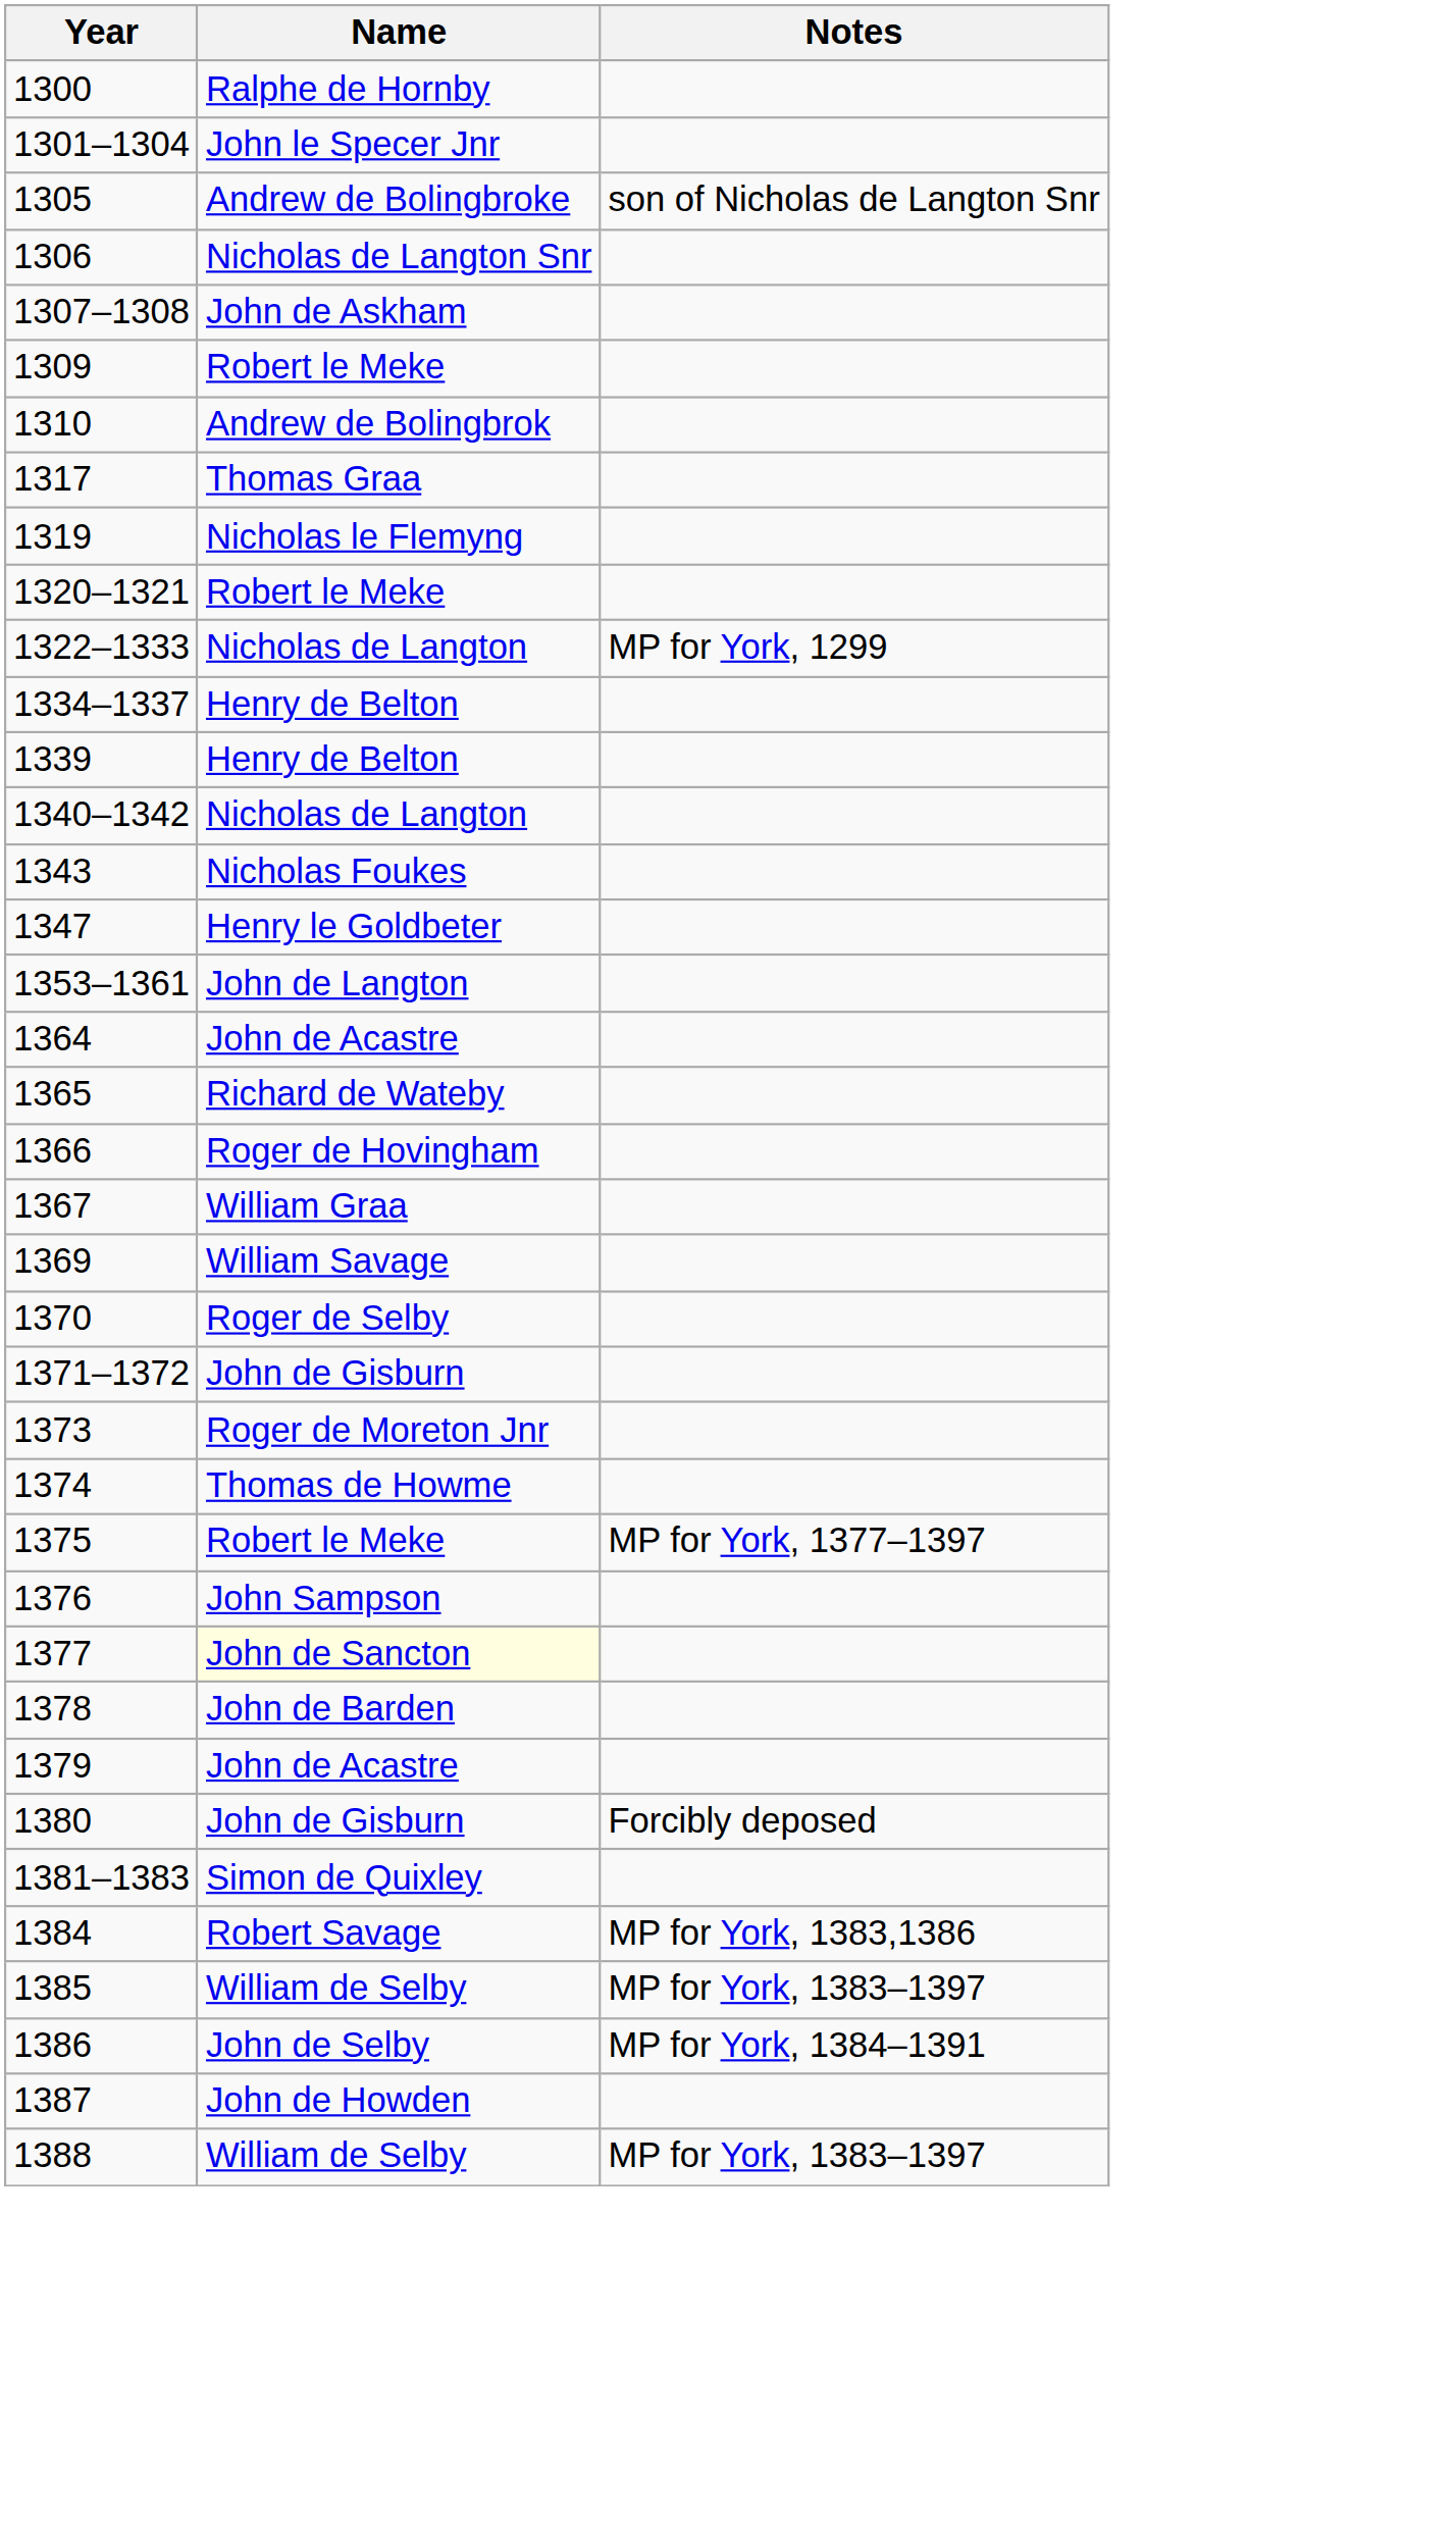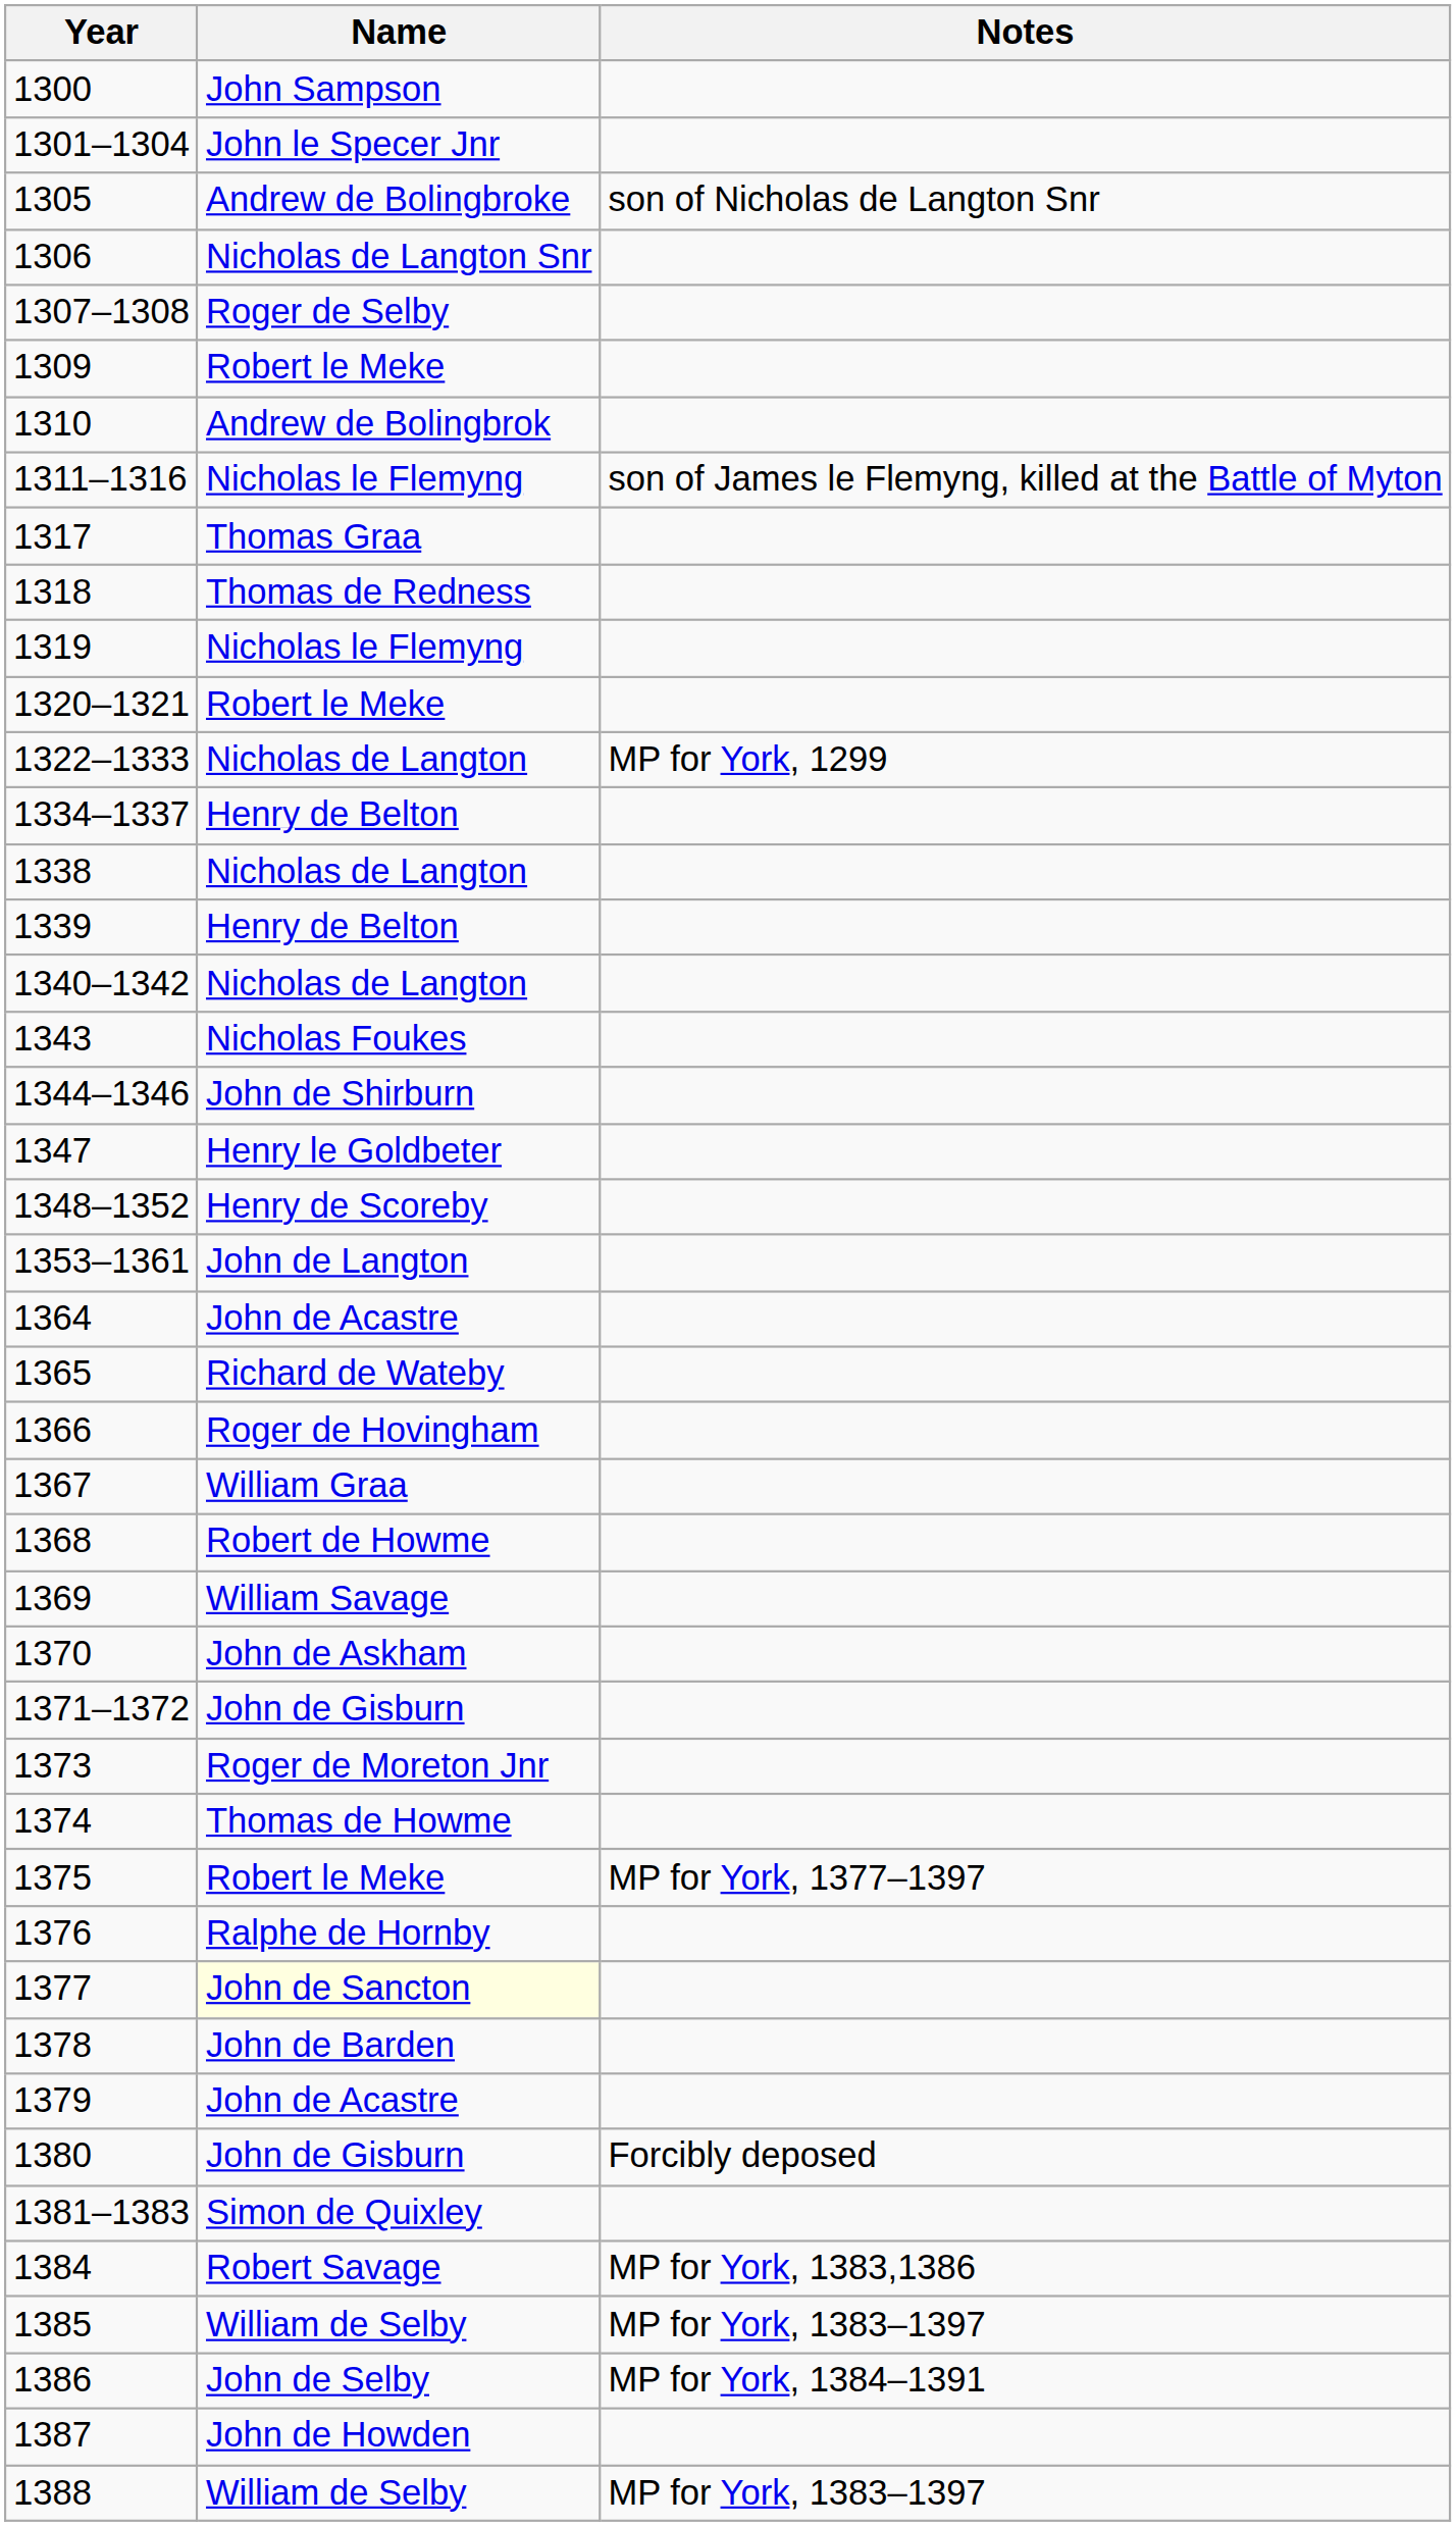1300 | Name: Ralphe de Hornby -> John Sampson
1307–1308 | Name: John de Askham -> Roger de Selby
+ row: 1311–1316 | Nicholas le Flemyng | son of James le Flemyng, killed at the Battle of Myton
+ row: 1318 | Thomas de Redness
+ row: 1338 | Nicholas de Langton
+ row: 1344–1346 | John de Shirburn
+ row: 1348–1352 | Henry de Scoreby
+ row: 1368 | Robert de Howme
1370 | Name: Roger de Selby -> John de Askham
1376 | Name: John Sampson -> Ralphe de Hornby
